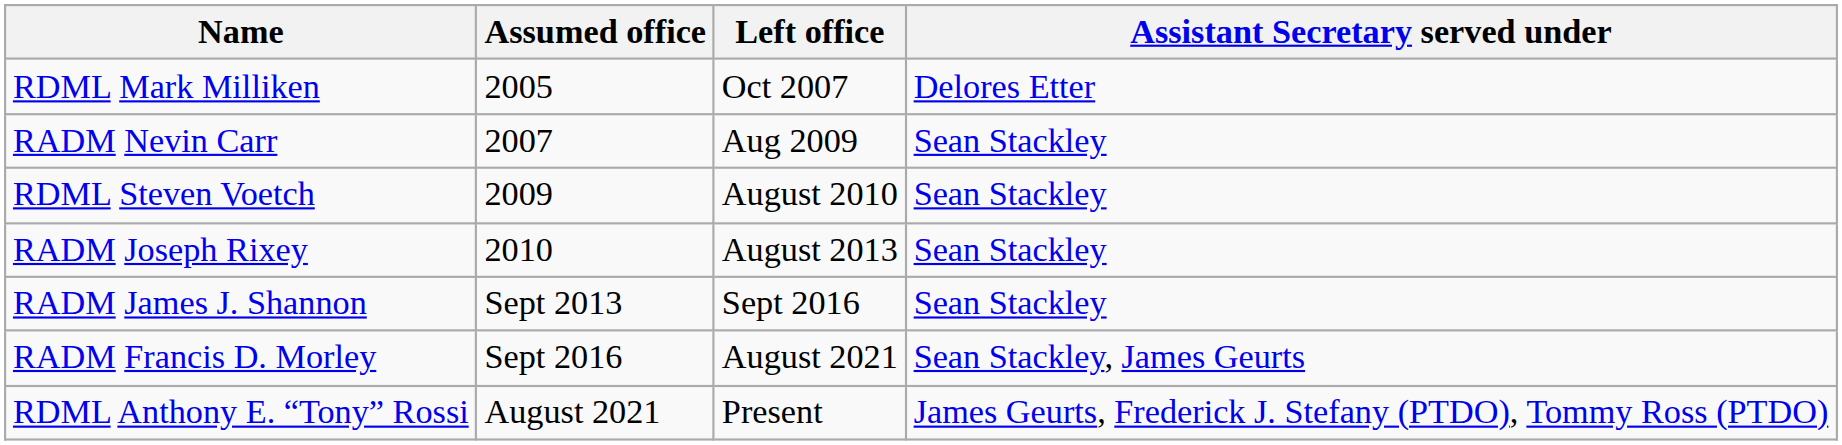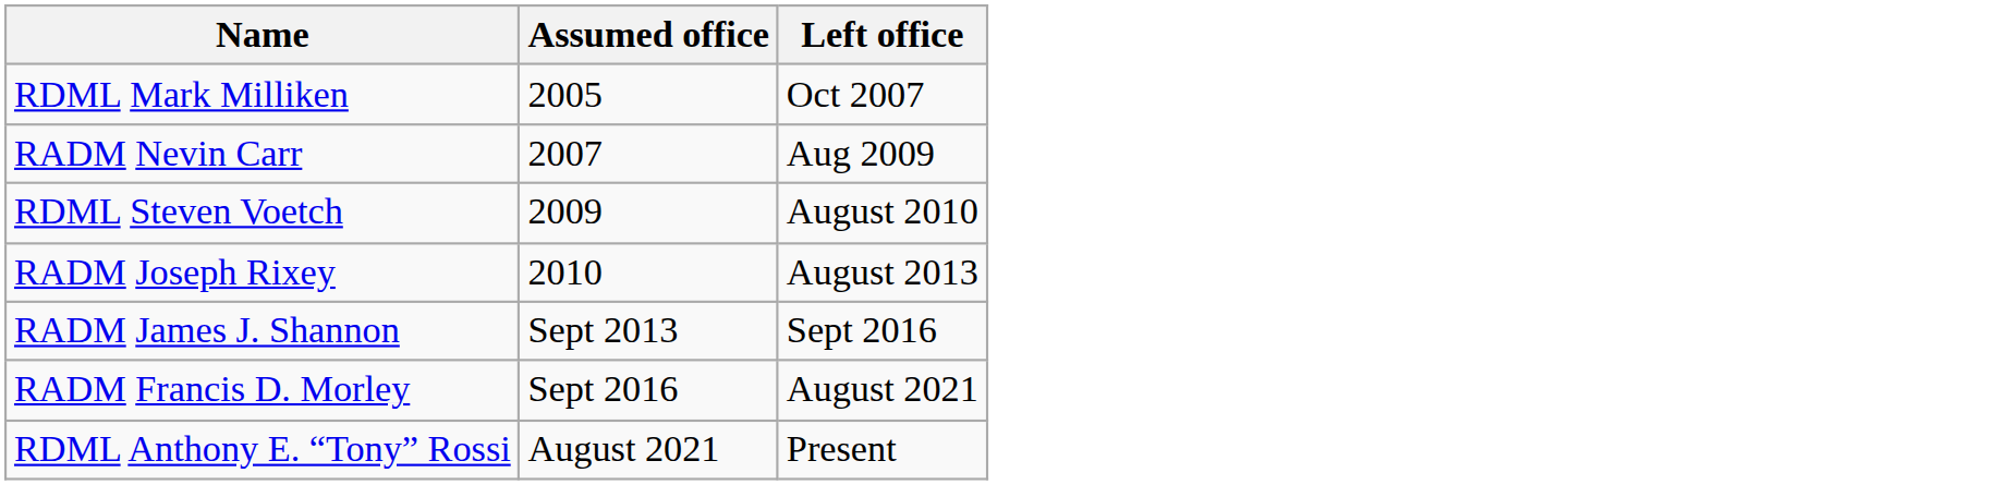- column: Assistant Secretary served under | Delores Etter | Sean Stackley | Sean Stackley | Sean Stackley | Sean Stackley | Sean Stackley, James Geurts | James Geurts, Frederick J. Stefany (PTDO), Tommy Ross (PTDO)
